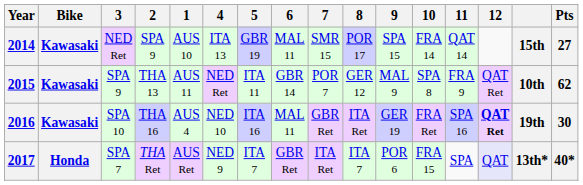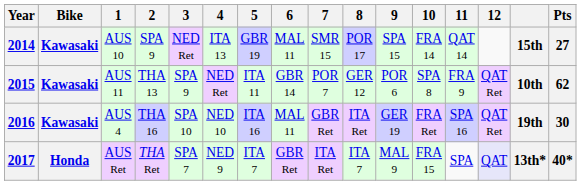columns swapped: 1 <-> 3
2015 | 9: MAL 9 -> POR 6
2016 | 12: bold -> normal
2017 | 9: POR 6 -> MAL 9
